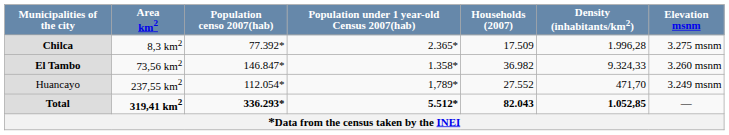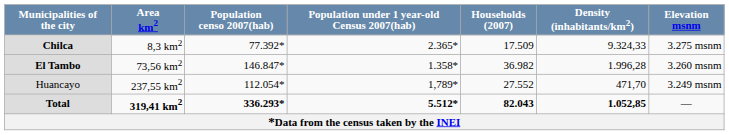Chilca | Density (inhabitants/km2): 1.996,28 -> 9.324,33
El Tambo | Density (inhabitants/km2): 9.324,33 -> 1.996,28
